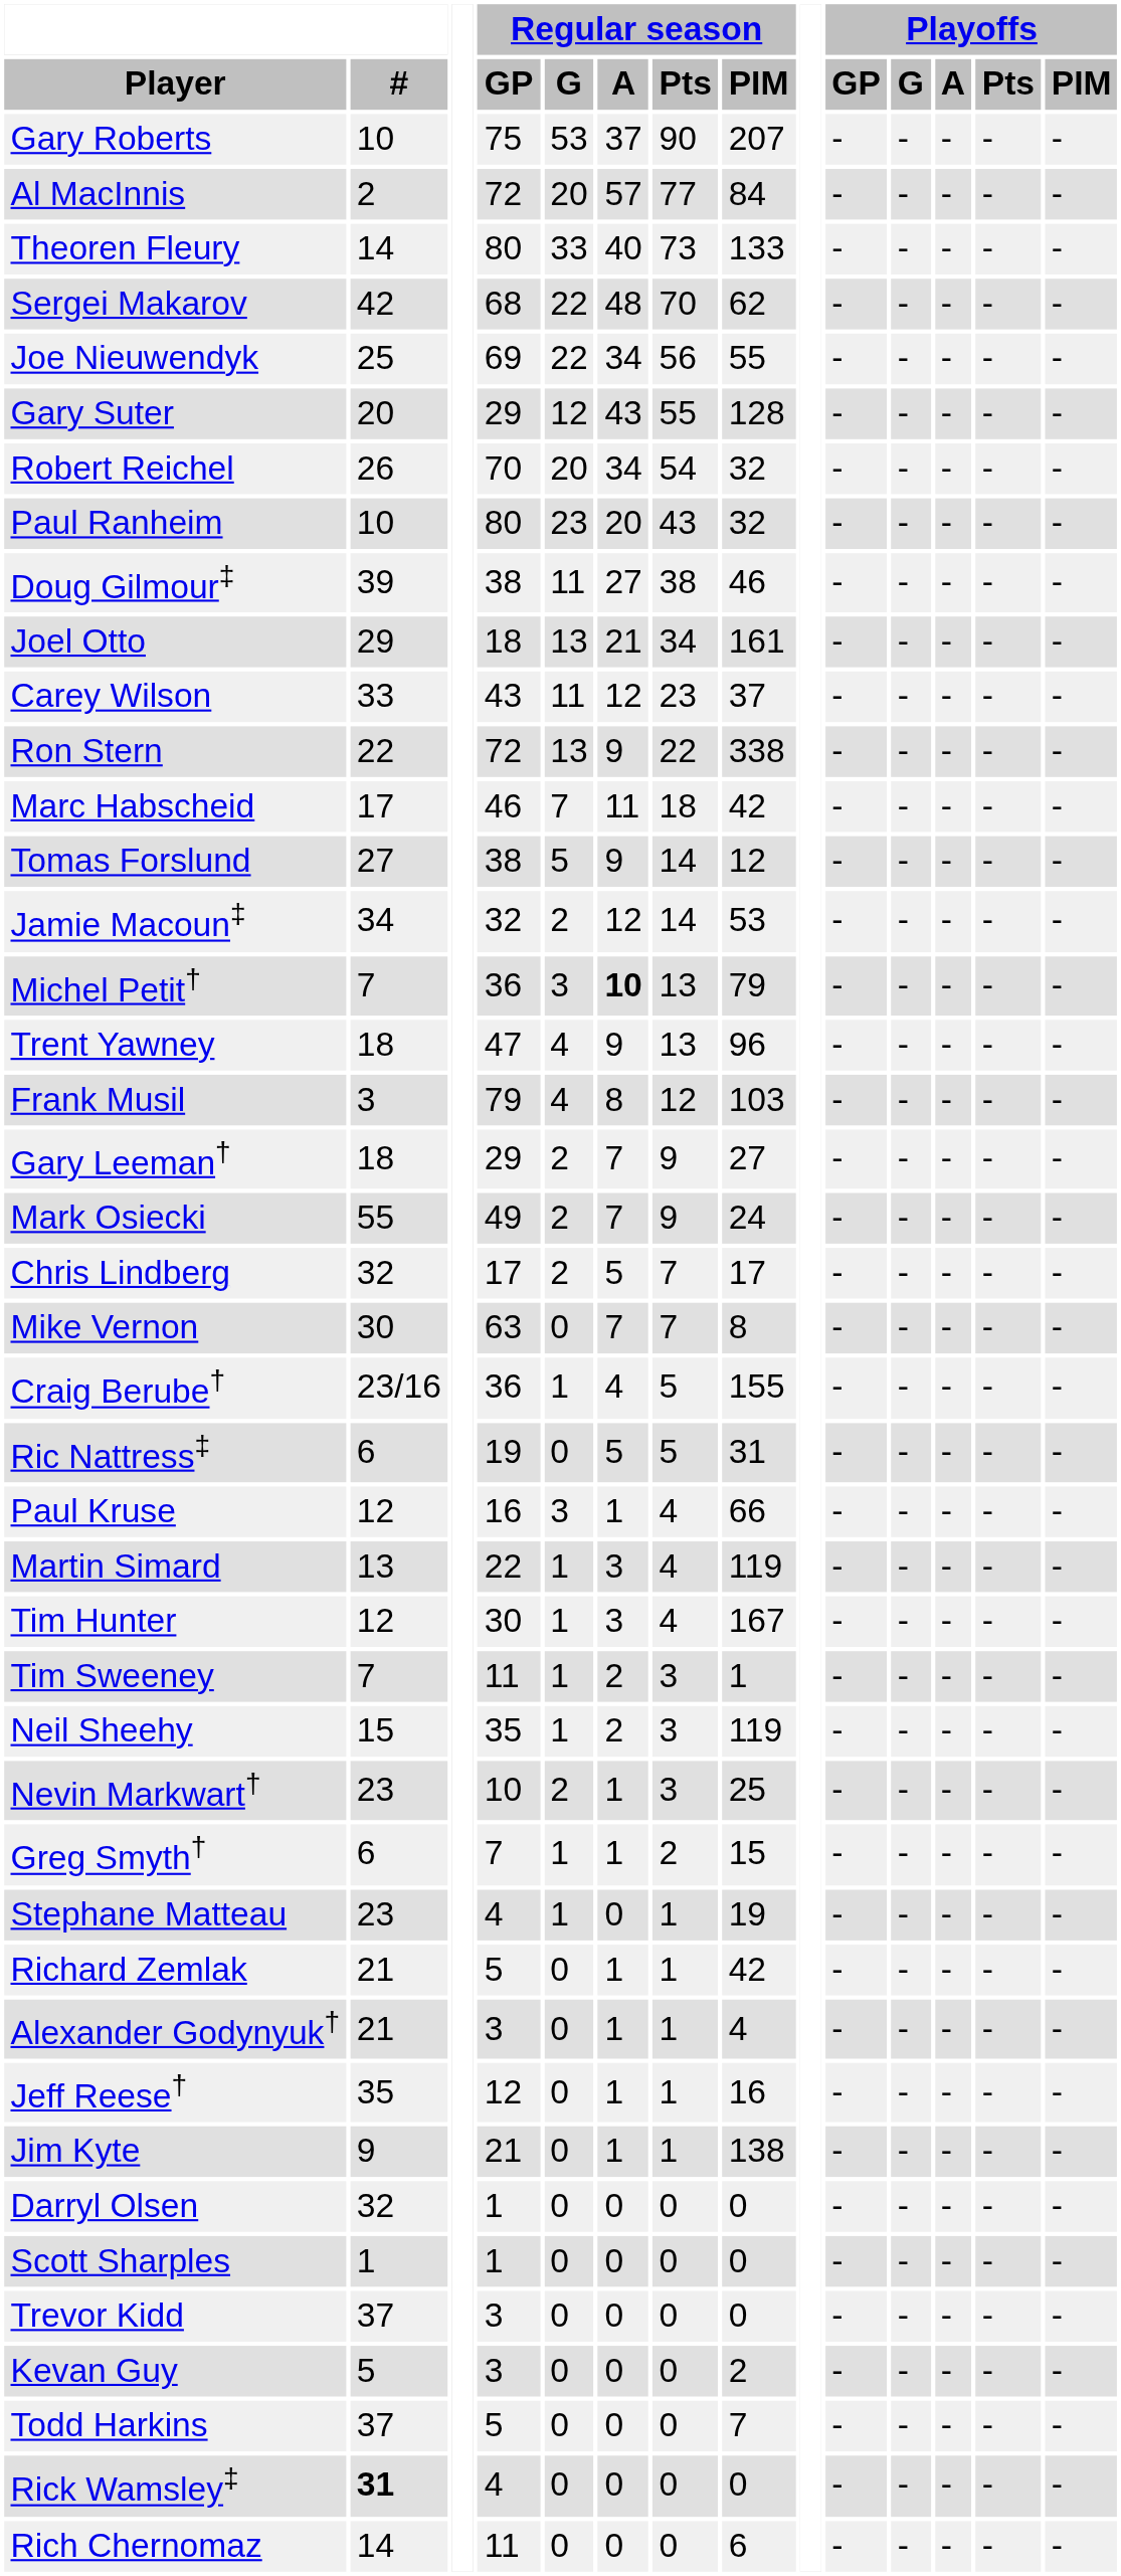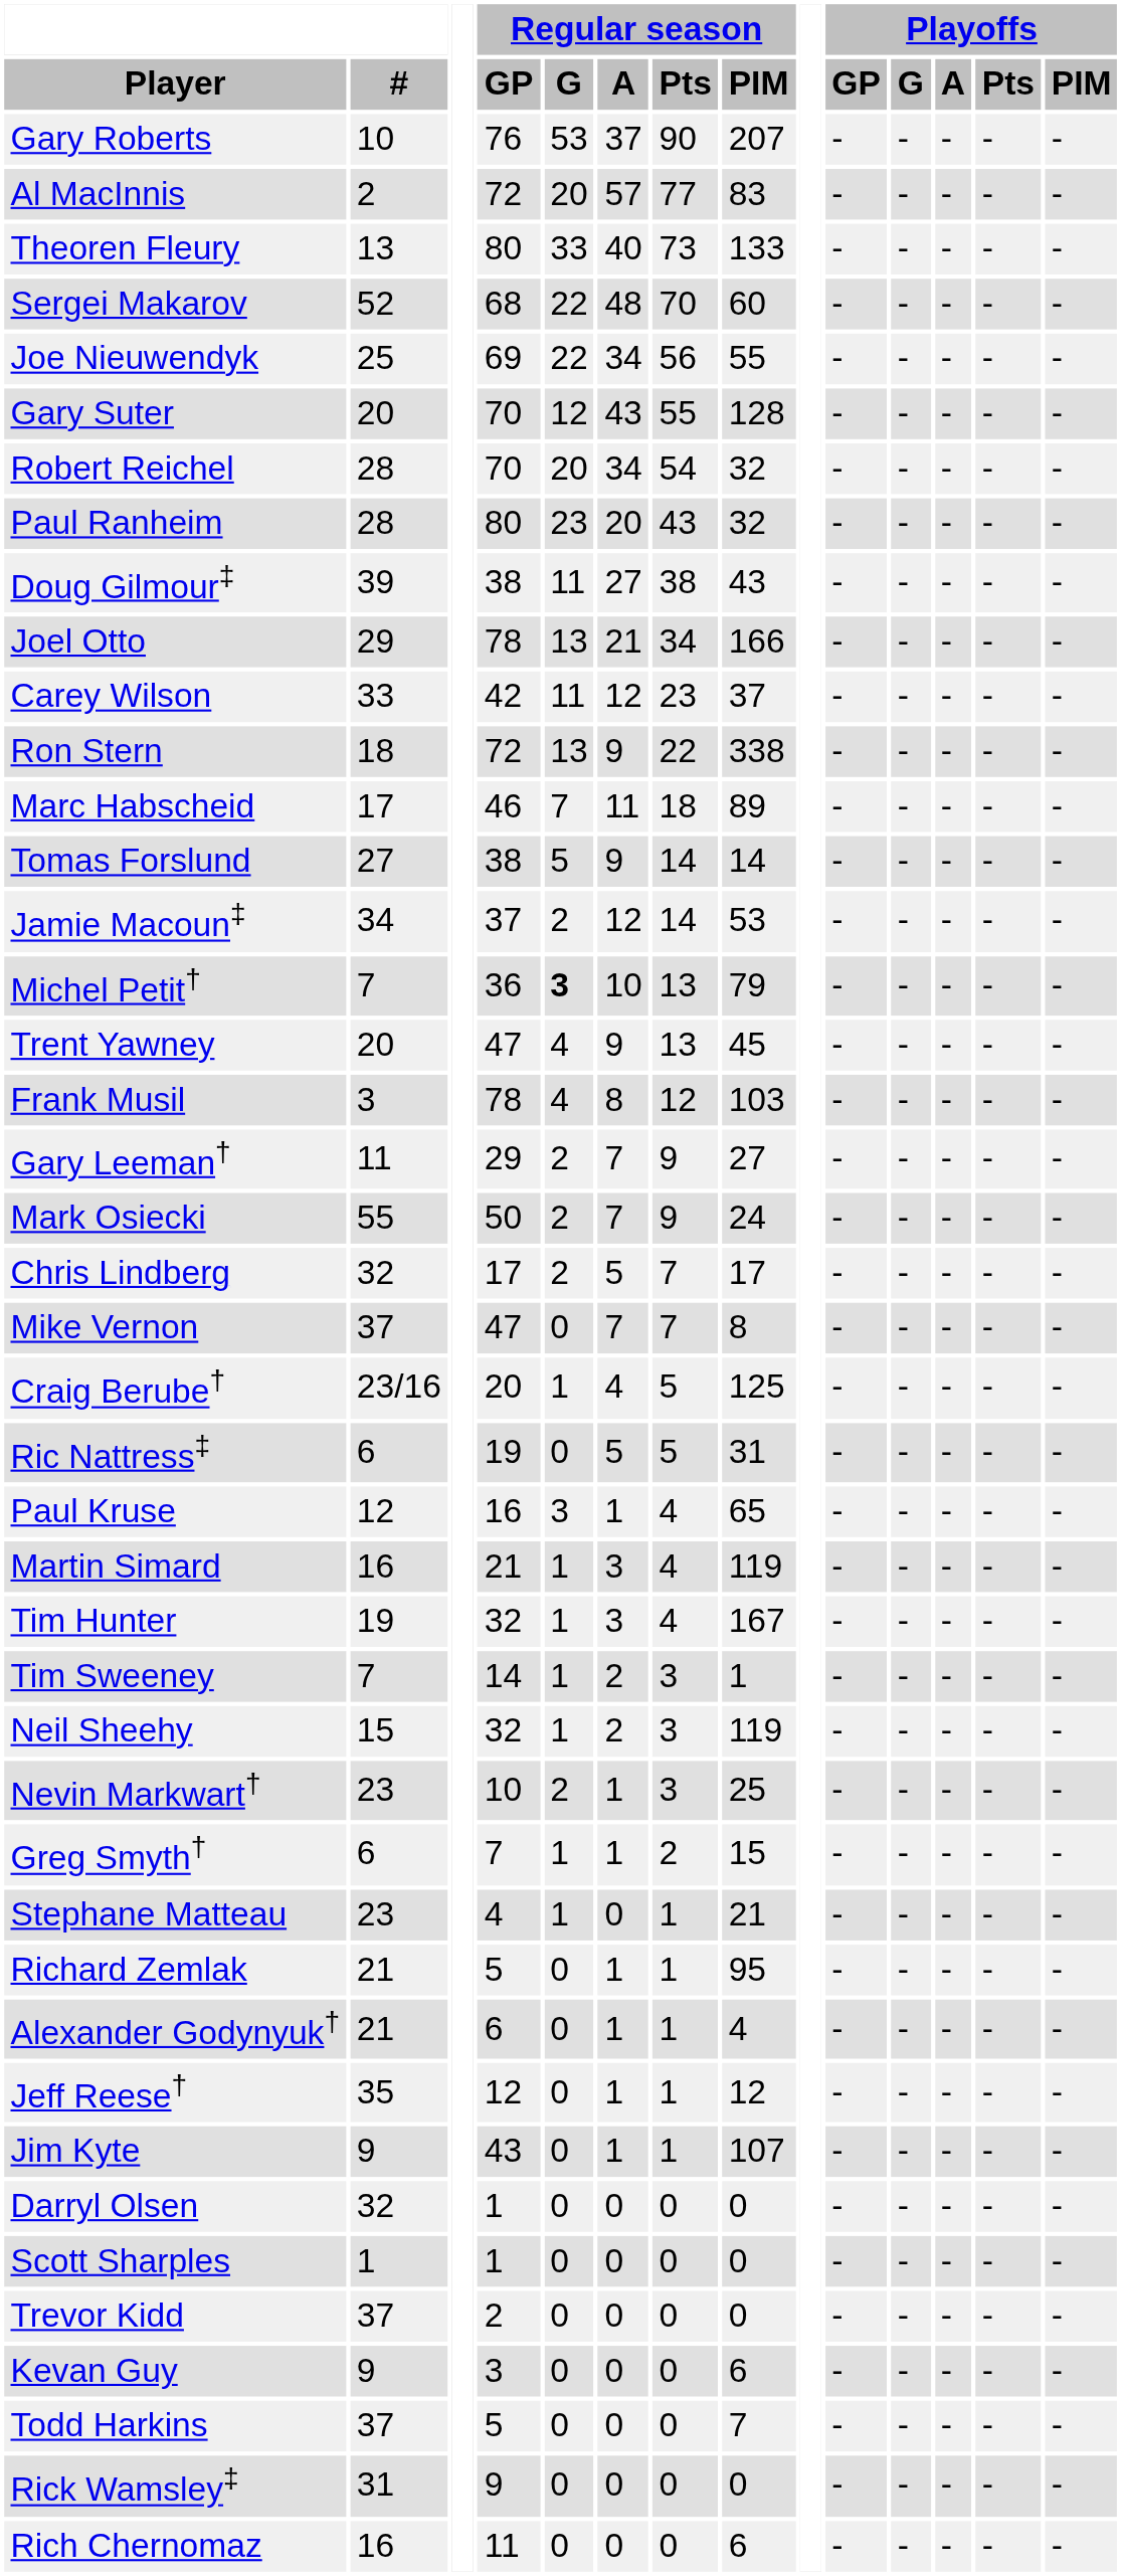Gary Roberts | Regular season / GP: 75 -> 76
Al MacInnis | Regular season / PIM: 84 -> 83
Theoren Fleury | #: 14 -> 13
Sergei Makarov | #: 42 -> 52
Sergei Makarov | Regular season / PIM: 62 -> 60
Gary Suter | Regular season / GP: 29 -> 70
Robert Reichel | #: 26 -> 28
Paul Ranheim | #: 10 -> 28
Doug Gilmour‡ | Regular season / PIM: 46 -> 43
Joel Otto | Regular season / GP: 18 -> 78
Joel Otto | Regular season / PIM: 161 -> 166
Carey Wilson | Regular season / GP: 43 -> 42
Ron Stern | #: 22 -> 18
Marc Habscheid | Regular season / PIM: 42 -> 89
Tomas Forslund | Regular season / PIM: 12 -> 14
Jamie Macoun‡ | Regular season / GP: 32 -> 37
Michel Petit† | Regular season / G: normal -> bold
Michel Petit† | Regular season / A: bold -> normal
Trent Yawney | #: 18 -> 20
Trent Yawney | Regular season / PIM: 96 -> 45
Frank Musil | Regular season / GP: 79 -> 78
Gary Leeman† | #: 18 -> 11
Mark Osiecki | Regular season / GP: 49 -> 50
Mike Vernon | #: 30 -> 37
Mike Vernon | Regular season / GP: 63 -> 47
Craig Berube† | Regular season / GP: 36 -> 20
Craig Berube† | Regular season / PIM: 155 -> 125
Paul Kruse | Regular season / PIM: 66 -> 65
Martin Simard | #: 13 -> 16
Martin Simard | Regular season / GP: 22 -> 21
Tim Hunter | #: 12 -> 19
Tim Hunter | Regular season / GP: 30 -> 32
Tim Sweeney | Regular season / GP: 11 -> 14
Neil Sheehy | Regular season / GP: 35 -> 32
Stephane Matteau | Regular season / PIM: 19 -> 21
Richard Zemlak | Regular season / PIM: 42 -> 95
Alexander Godynyuk† | Regular season / GP: 3 -> 6
Jeff Reese† | Regular season / PIM: 16 -> 12
Jim Kyte | Regular season / GP: 21 -> 43
Jim Kyte | Regular season / PIM: 138 -> 107
Trevor Kidd | Regular season / GP: 3 -> 2
Kevan Guy | #: 5 -> 9
Kevan Guy | Regular season / PIM: 2 -> 6
Rick Wamsley‡ | #: bold -> normal
Rick Wamsley‡ | Regular season / GP: 4 -> 9
Rich Chernomaz | #: 14 -> 16
